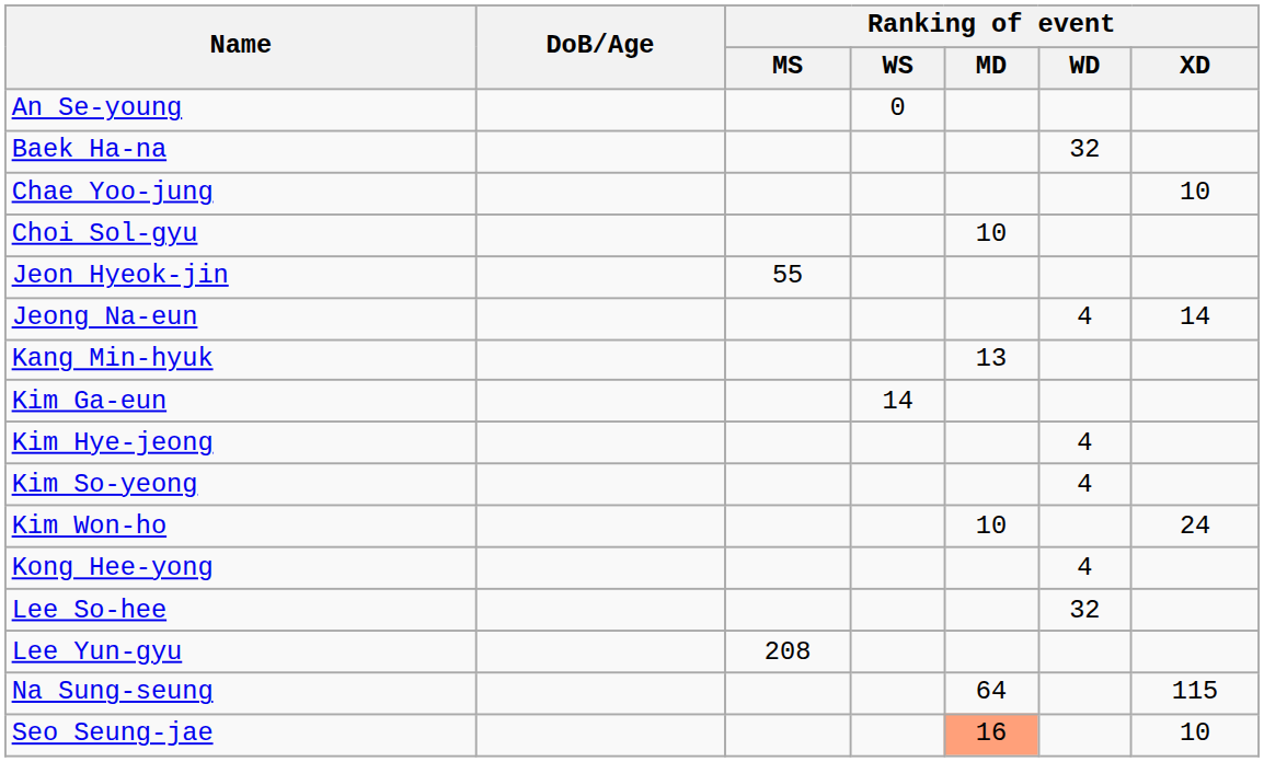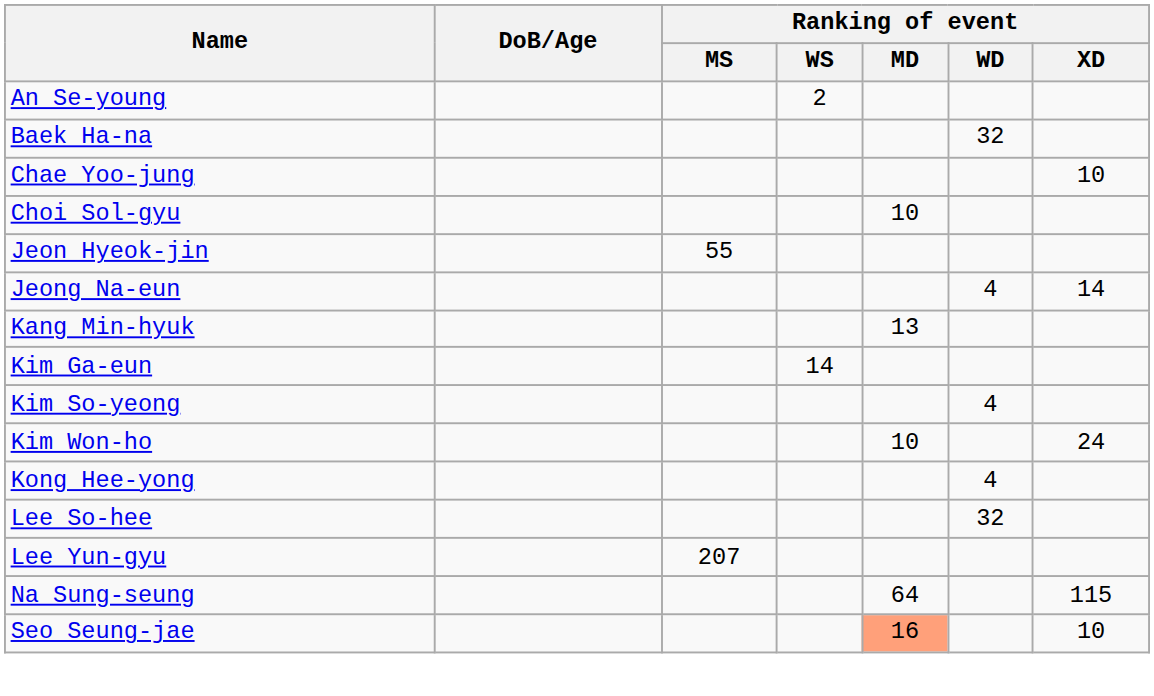An Se-young | Ranking of event / WS: 0 -> 2
- row: Kim Hye-jeong | 4
Lee Yun-gyu | Ranking of event / MS: 208 -> 207
